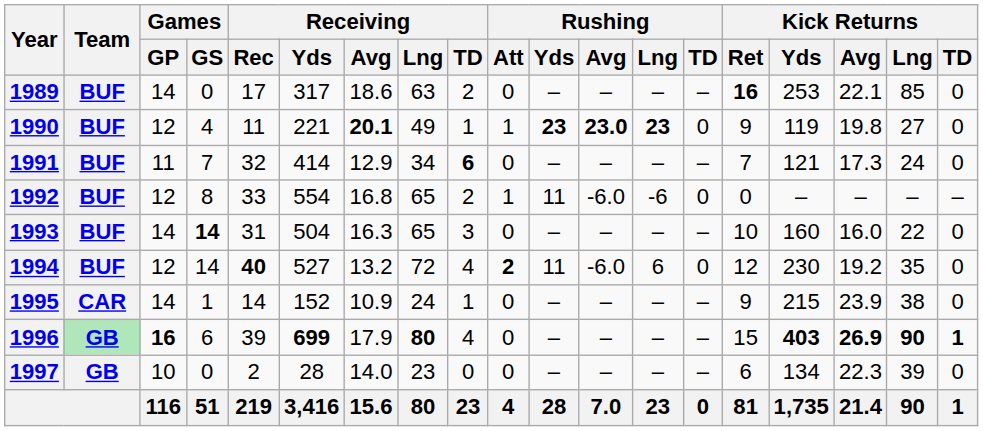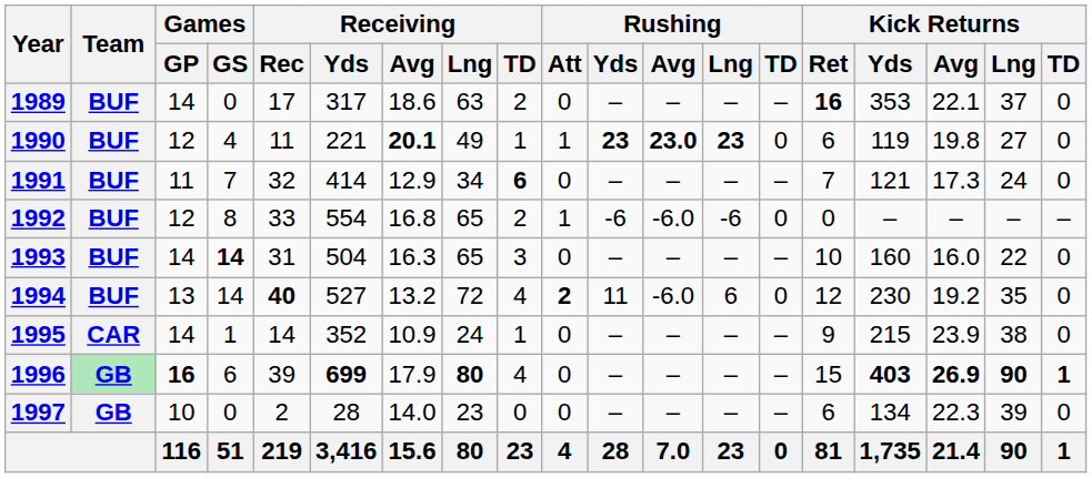1989 | Kick Returns / Yds: 253 -> 353
1989 | Kick Returns / Lng: 85 -> 37
1990 | Kick Returns / Ret: 9 -> 6
1992 | Rushing / Yds: 11 -> -6
1994 | Games / GP: 12 -> 13
1995 | Receiving / Yds: 152 -> 352
